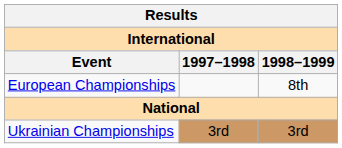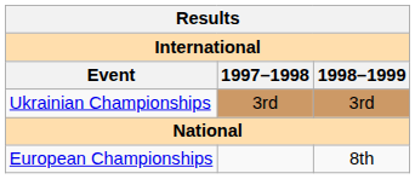rows swapped: European Championships <-> Ukrainian Championships
